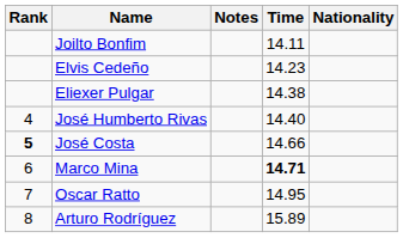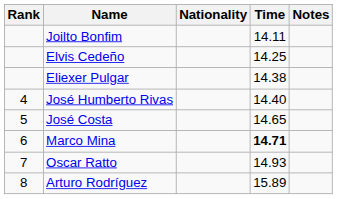columns swapped: Nationality <-> Notes
Elvis Cedeño | Time: 14.23 -> 14.25
José Costa | Rank: bold -> normal
José Costa | Time: 14.66 -> 14.65
Oscar Ratto | Time: 14.95 -> 14.93
